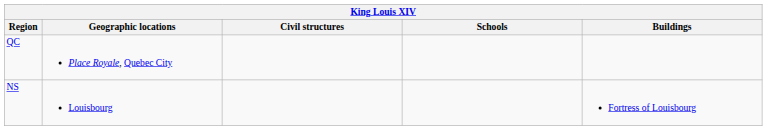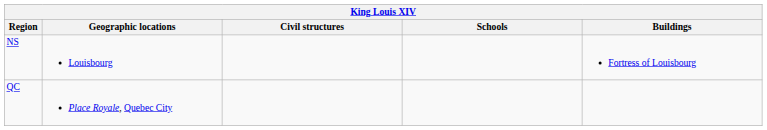rows swapped: NS <-> QC
